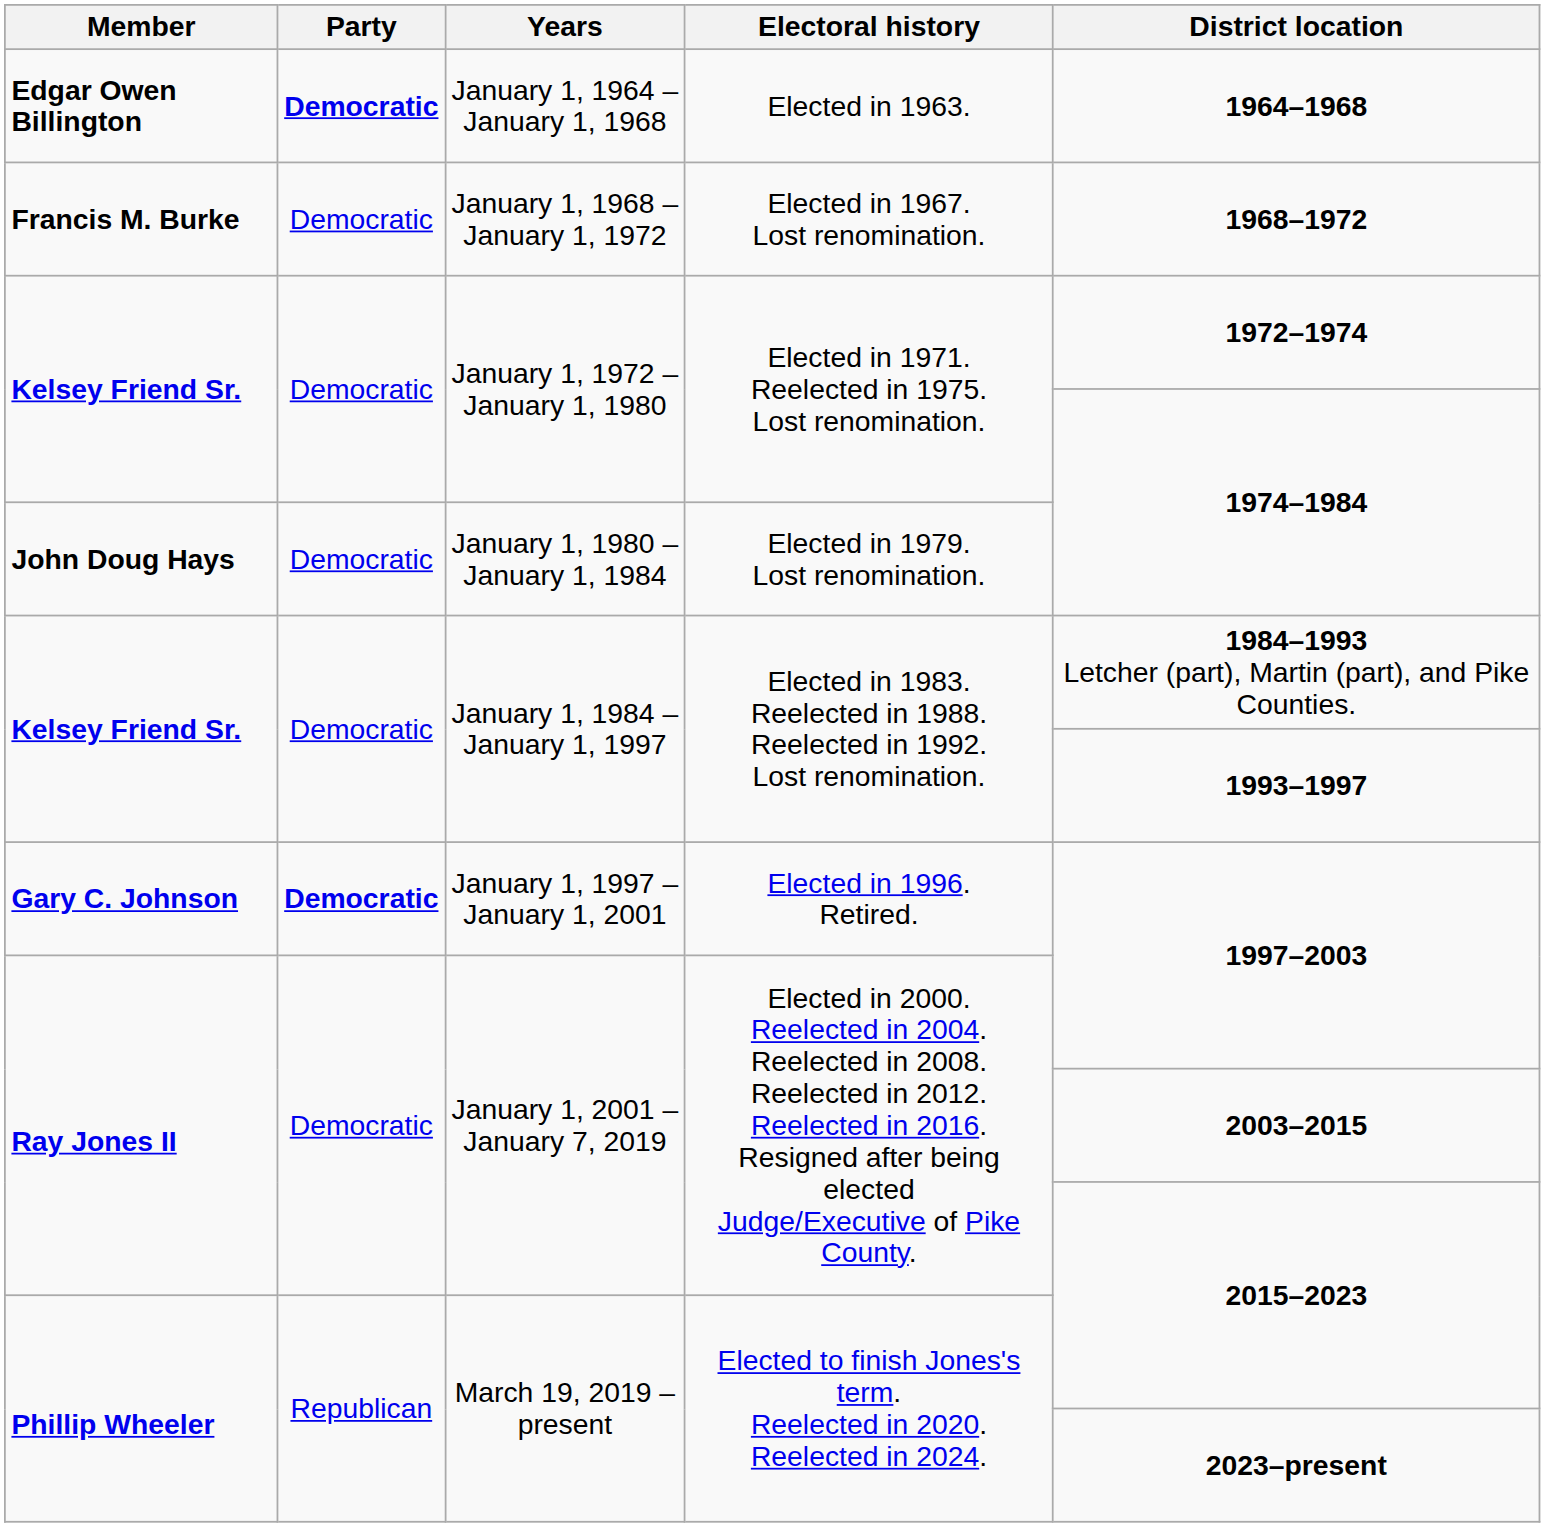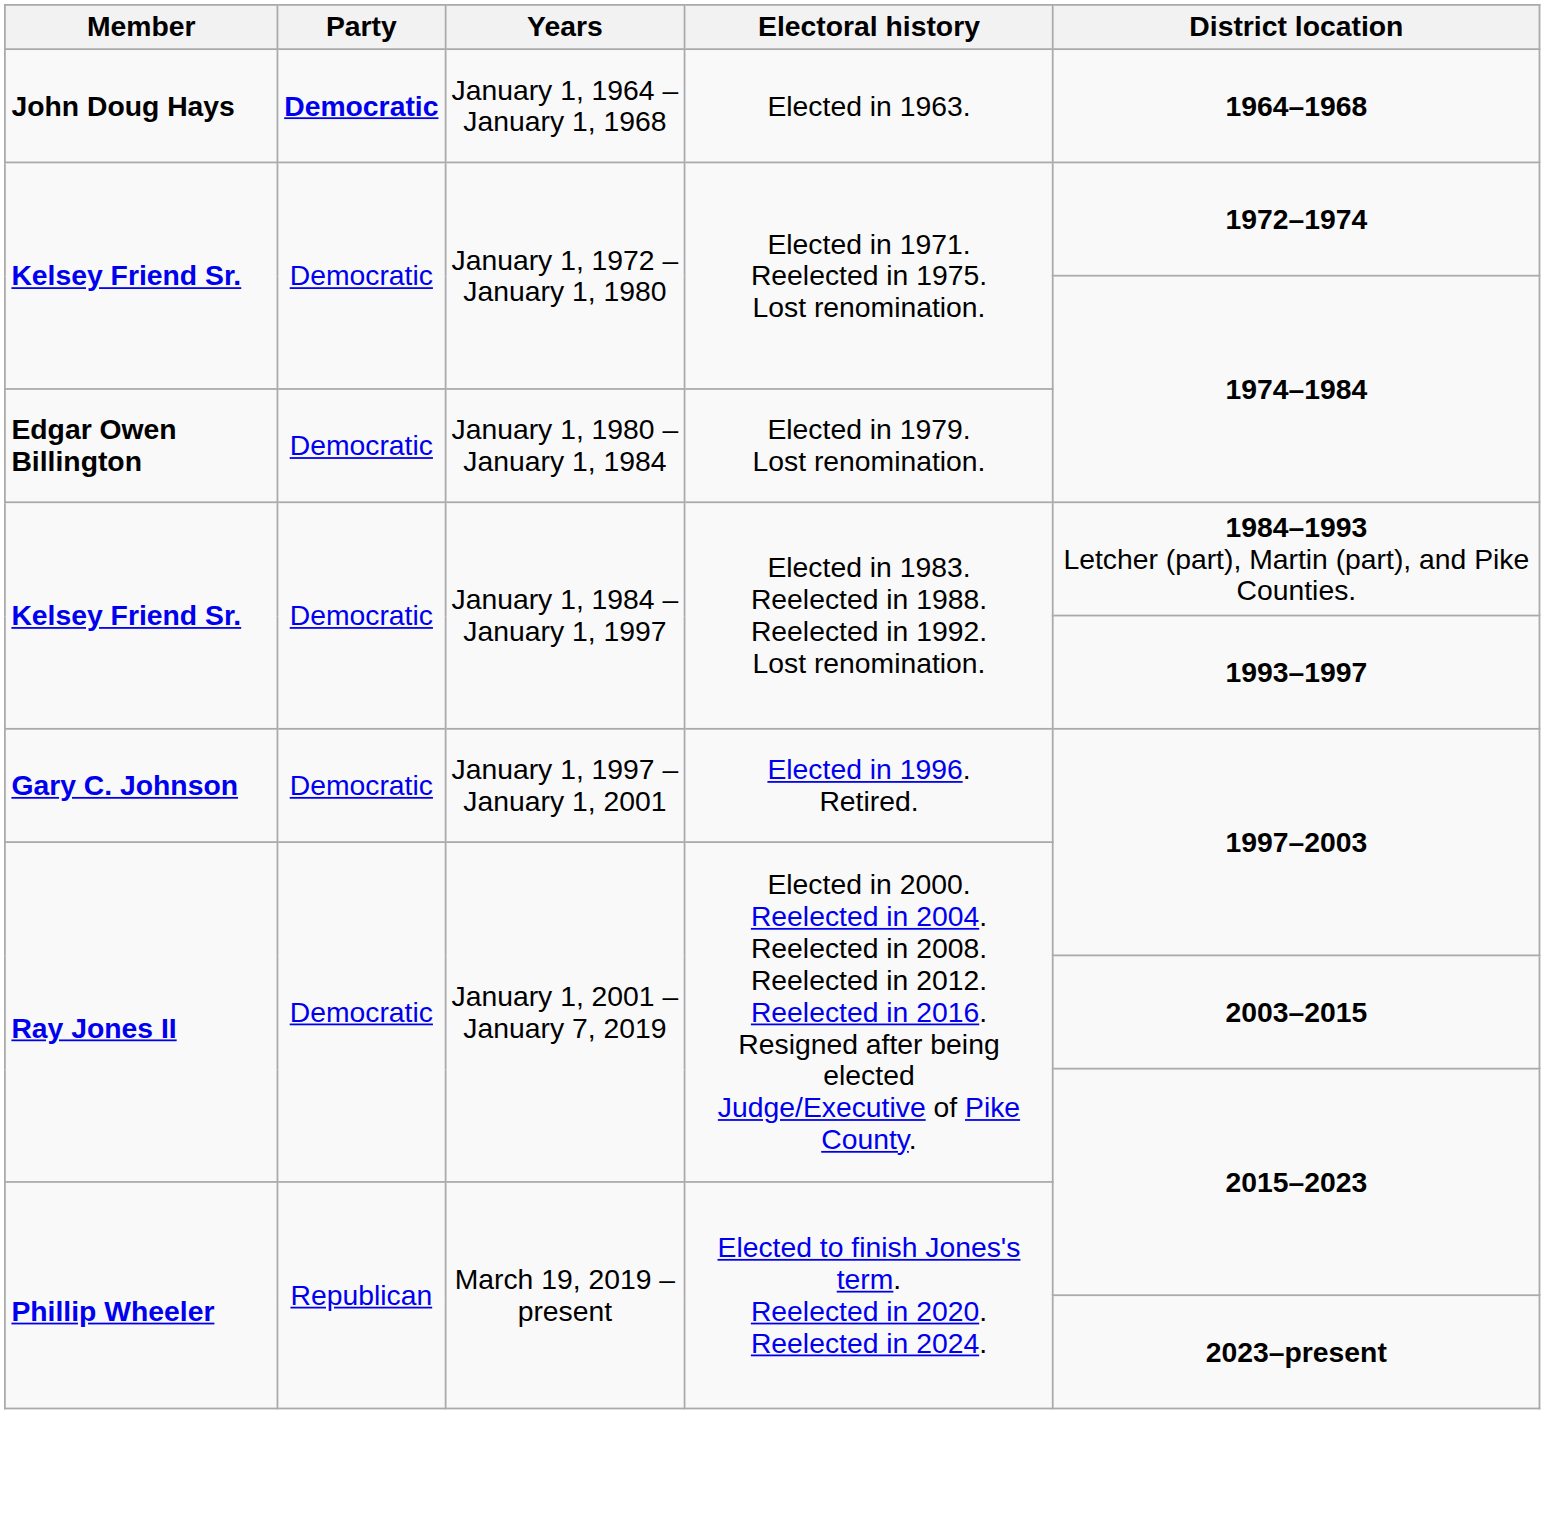January 1, 1964 – January 1, 1968 | Member: Edgar Owen Billington -> John Doug Hays
- row: Francis M. Burke | Democratic | January 1, 1968 – January 1, 1972 | Elected in 1967. Lost renomination. | 1968–1972
January 1, 1980 – January 1, 1984 | Member: John Doug Hays -> Edgar Owen Billington
January 1, 1997 – January 1, 2001 | Party: bold -> normal
